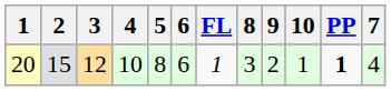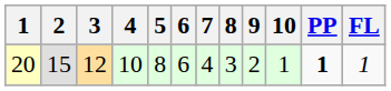columns swapped: 7 <-> FL
